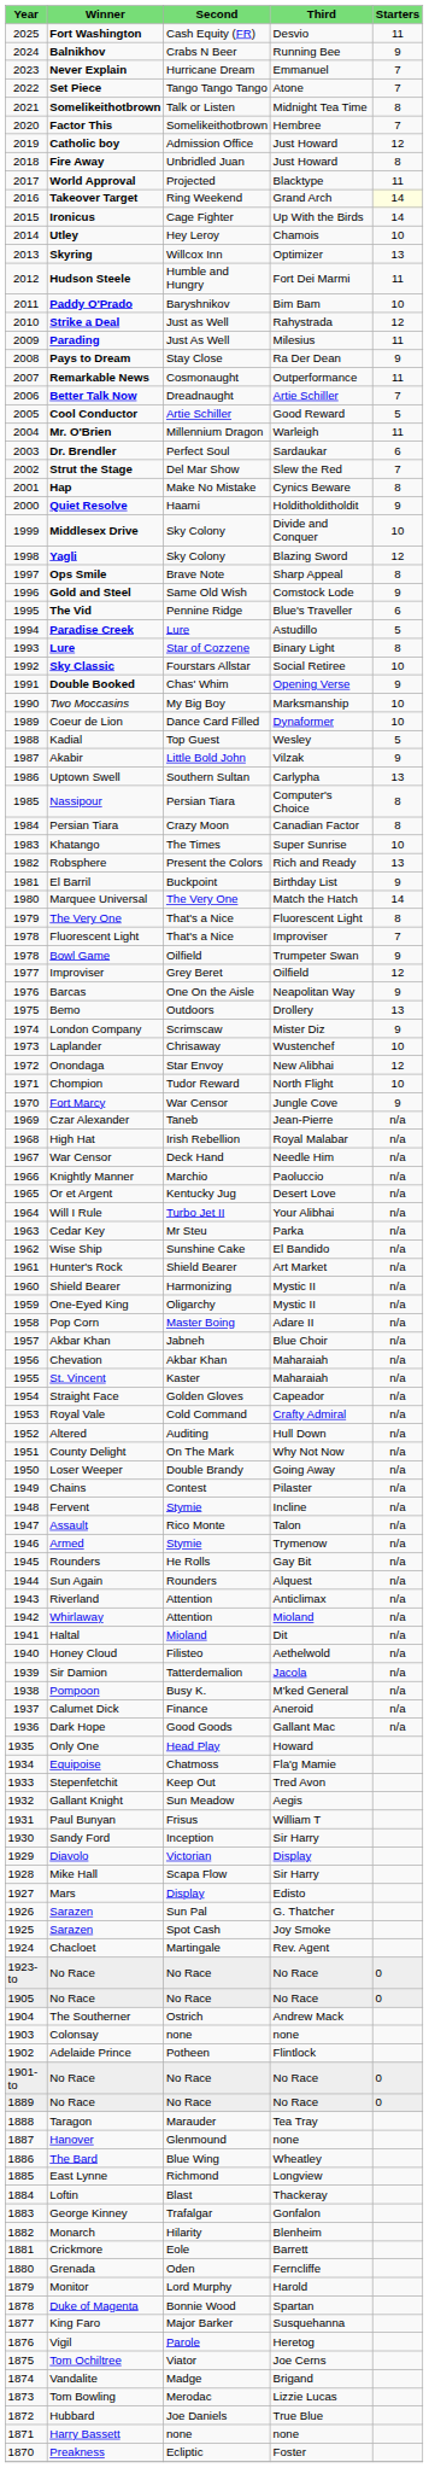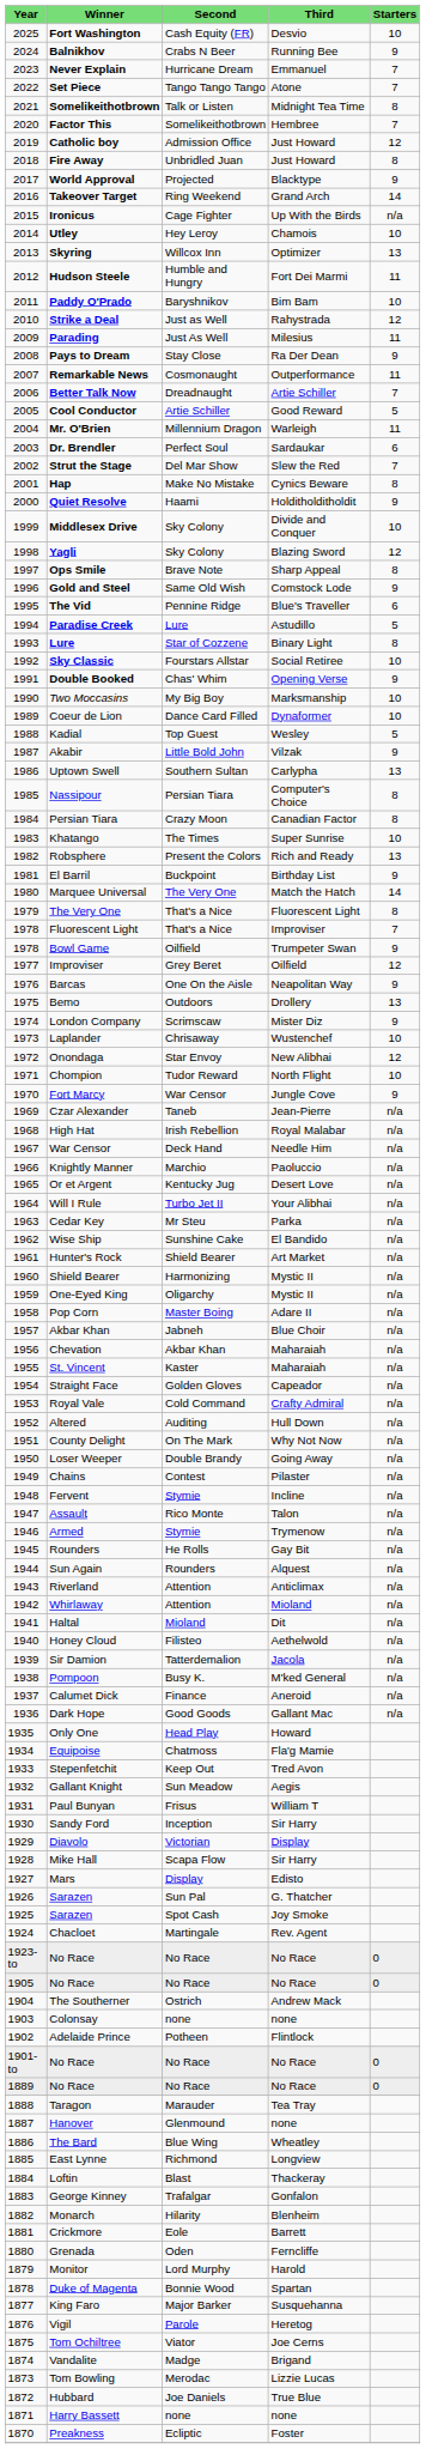Fort Washington | column 5: 11 -> 10
World Approval | column 5: 11 -> 9
Takeover Target | column 5: lightyellow background -> no background
Ironicus | column 5: 14 -> n/a
